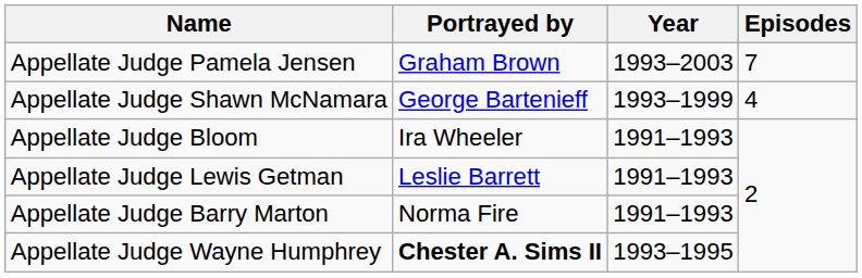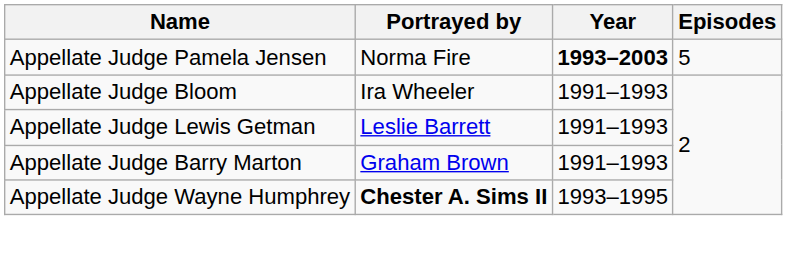Appellate Judge Pamela Jensen | Portrayed by: Graham Brown -> Norma Fire
Appellate Judge Pamela Jensen | Year: normal -> bold
Appellate Judge Pamela Jensen | Episodes: 7 -> 5
- row: Appellate Judge Shawn McNamara | George Bartenieff | 1993–1999 | 4
Appellate Judge Barry Marton | Portrayed by: Norma Fire -> Graham Brown
